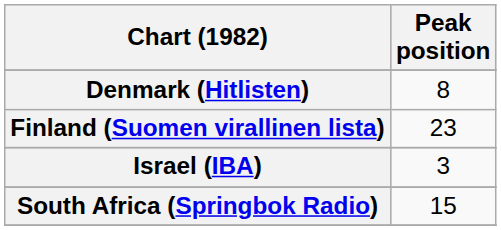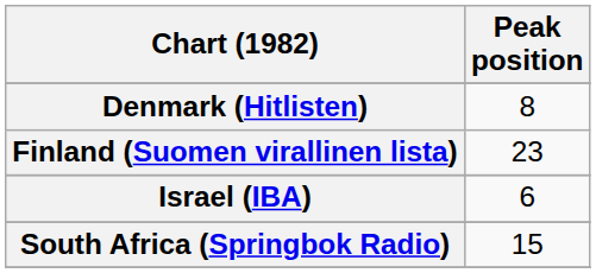Israel (IBA) | Peak position: 3 -> 6
